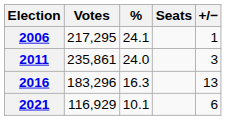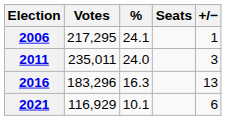2011 | Votes: 235,861 -> 235,011
